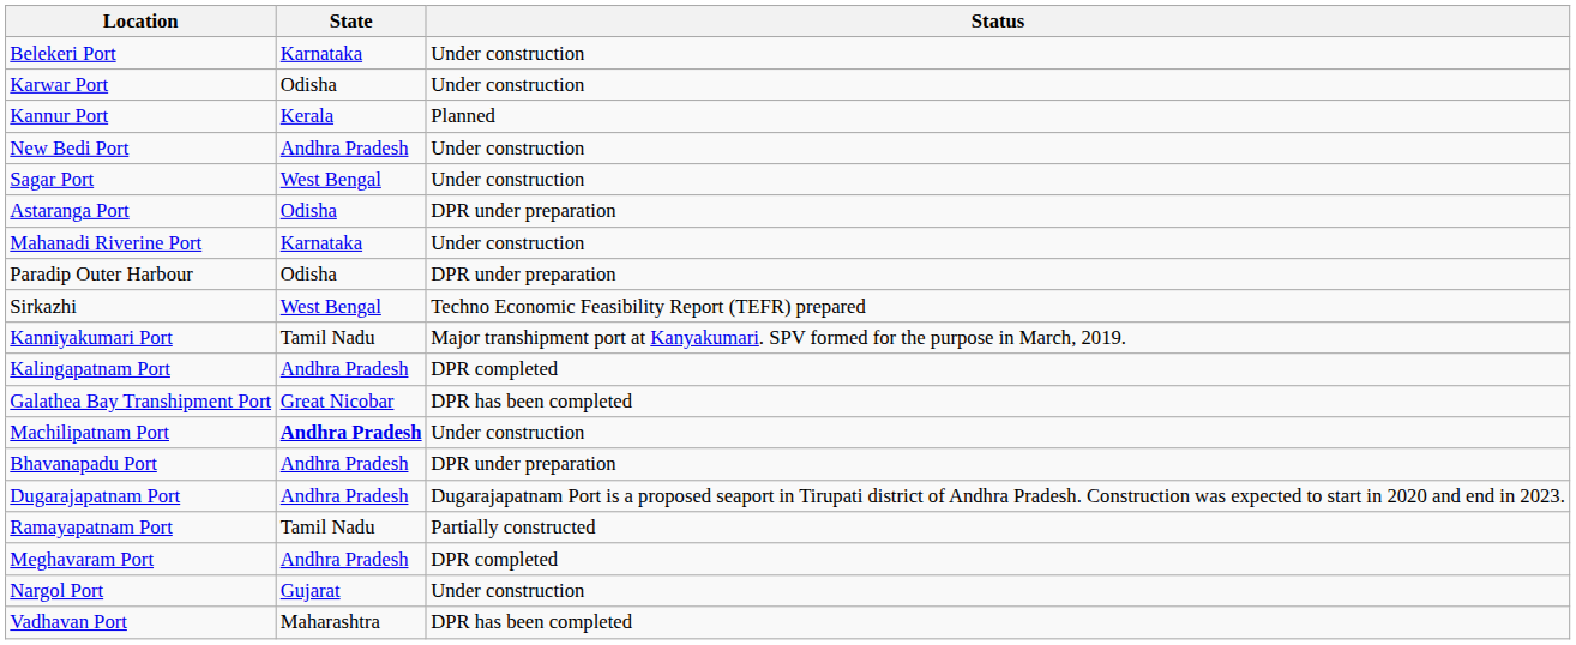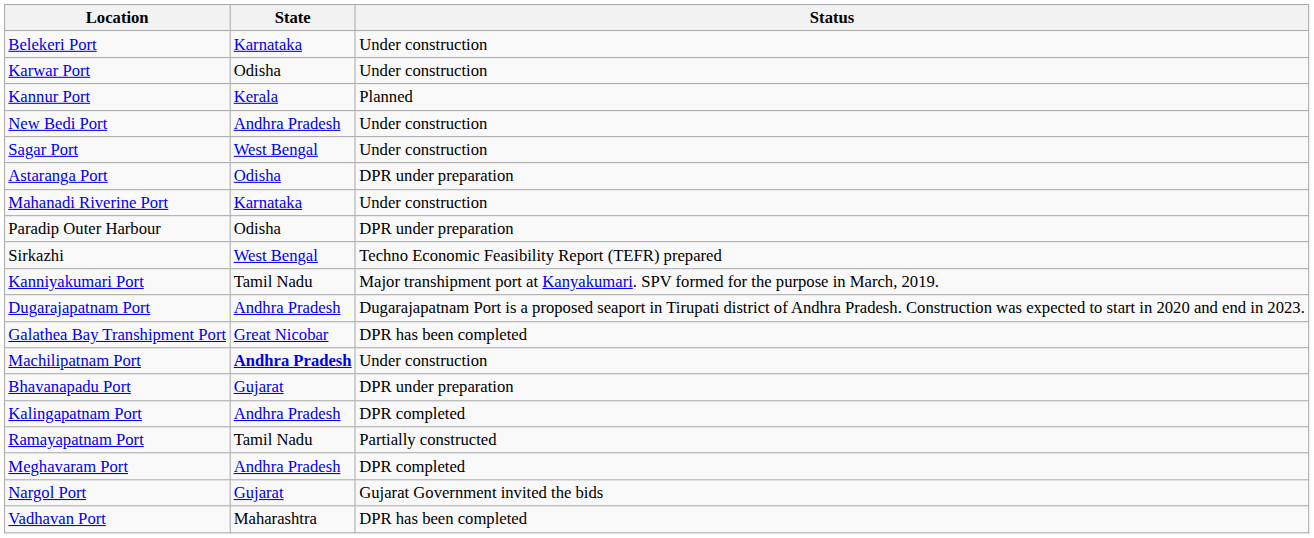rows swapped: Dugarajapatnam Port <-> Kalingapatnam Port
Bhavanapadu Port | State: Andhra Pradesh -> Gujarat
Nargol Port | Status: Under construction -> Gujarat Government invited the bids
